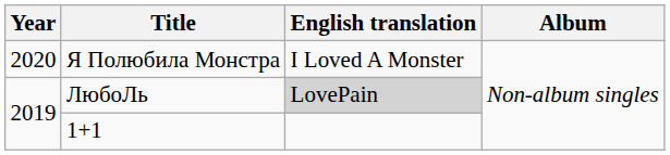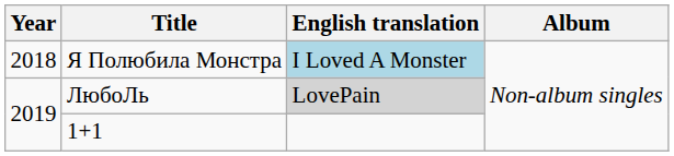Я Полюбила Монстра | Year: 2020 -> 2018
Я Полюбила Монстра | English translation: no background -> lightblue background
